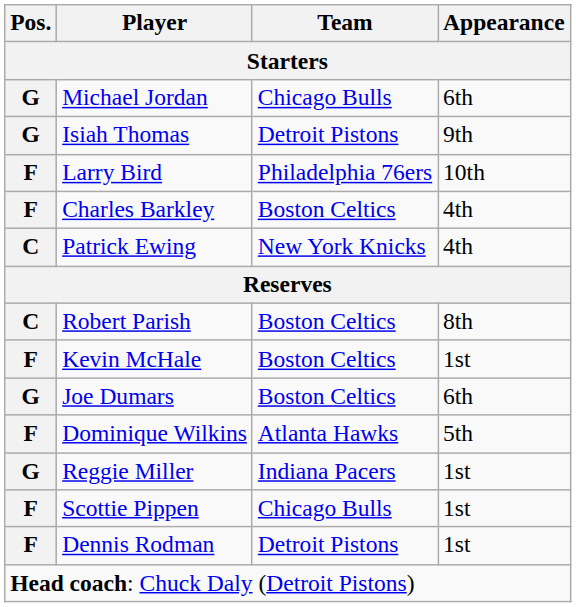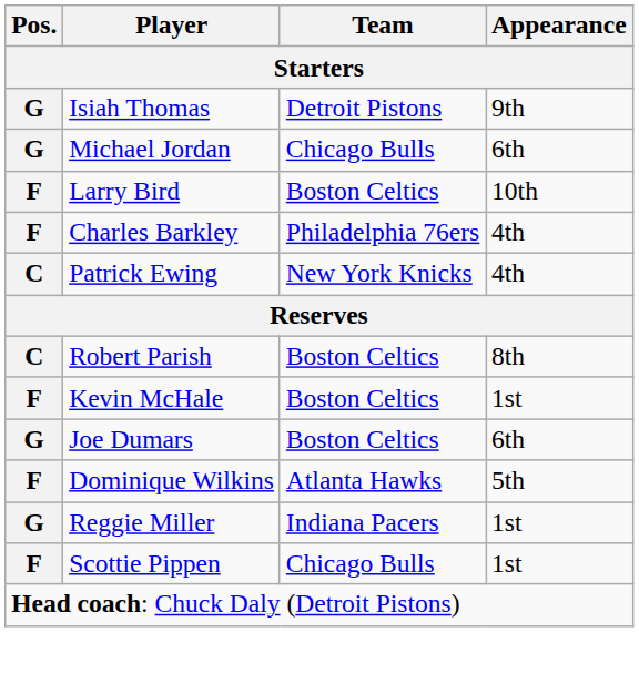rows swapped: Isiah Thomas <-> Michael Jordan
Larry Bird | Team: Philadelphia 76ers -> Boston Celtics
Charles Barkley | Team: Boston Celtics -> Philadelphia 76ers
- row: F | Dennis Rodman | Detroit Pistons | 1st
